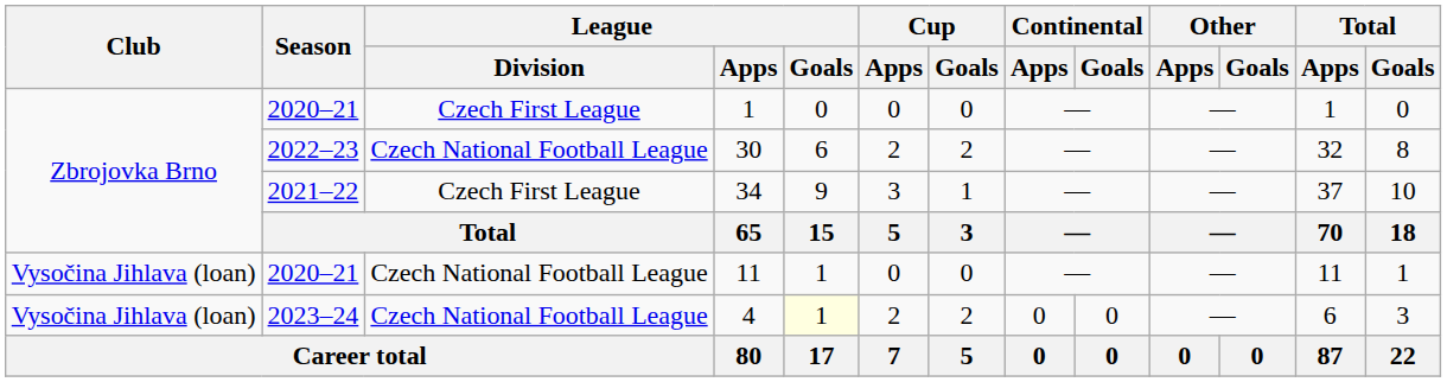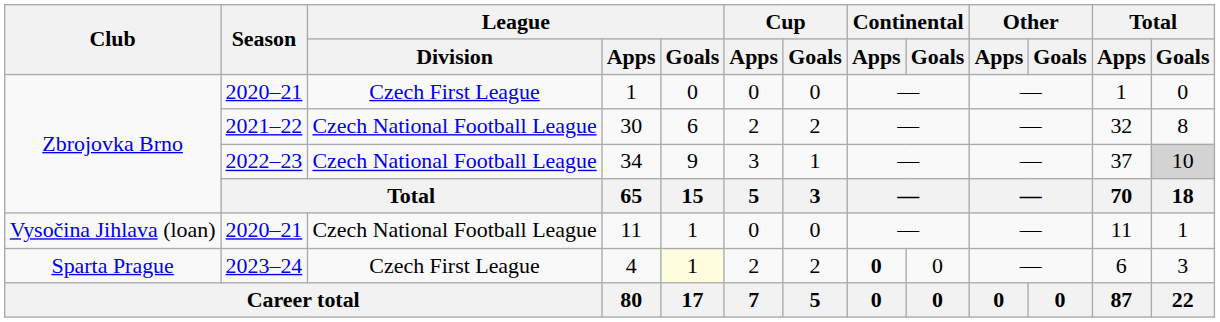30 | Season: 2022–23 -> 2021–22
34 | Season: 2021–22 -> 2022–23
34 | League / Division: Czech First League -> Czech National Football League
34 | Total / Goals: no background -> lightgrey background
4 | Club: Vysočina Jihlava (loan) -> Sparta Prague
4 | League / Division: Czech National Football League -> Czech First League
4 | Continental / Apps: normal -> bold
